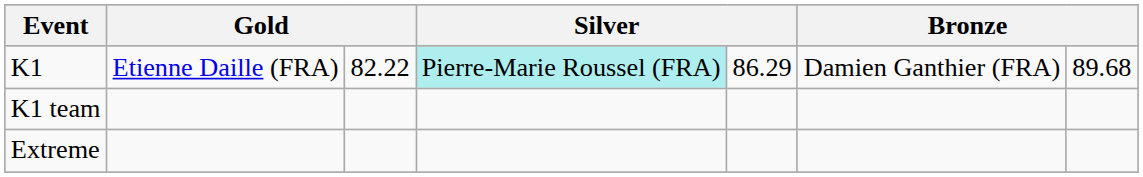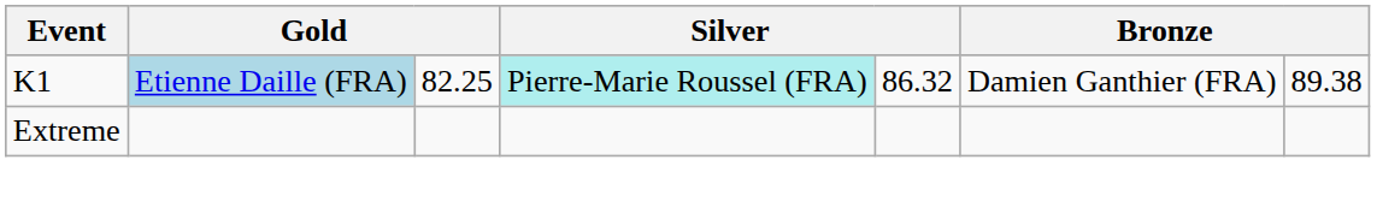K1 | column 2: no background -> lightblue background
K1 | column 3: 82.22 -> 82.25
K1 | column 5: 86.29 -> 86.32
K1 | column 7: 89.68 -> 89.38
- row: K1 team
